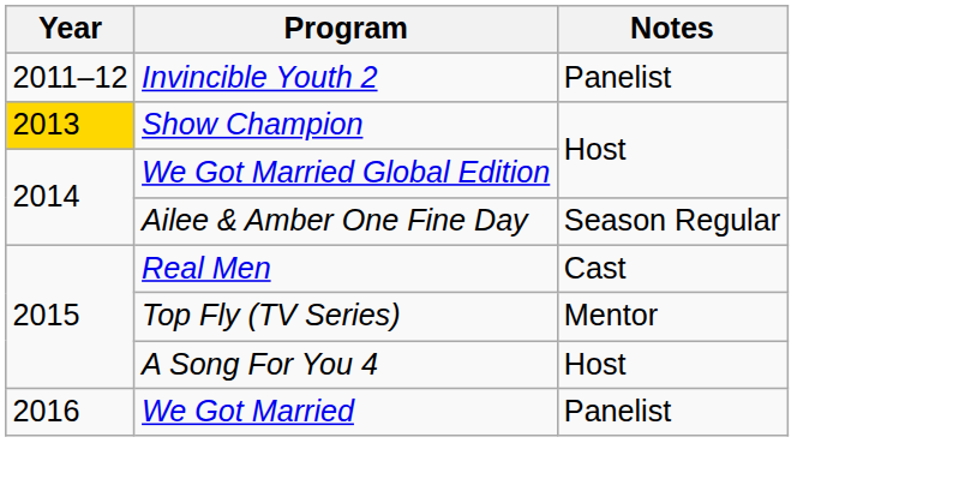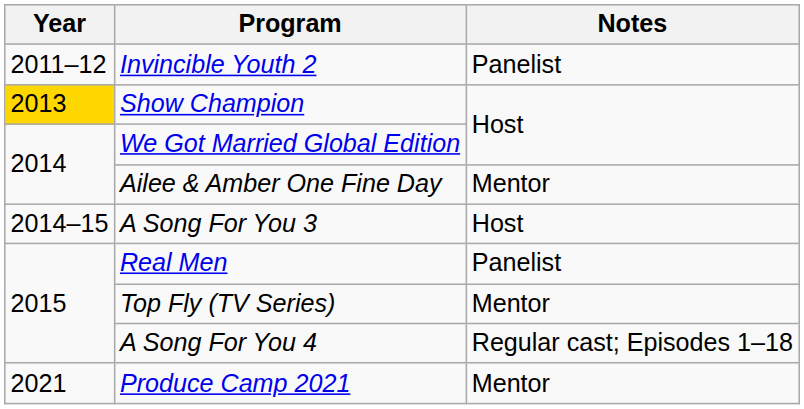Ailee & Amber One Fine Day | Notes: Season Regular -> Mentor
+ row: 2014–15 | A Song For You 3 | Host
Real Men | Notes: Cast -> Panelist
A Song For You 4 | Notes: Host -> Regular cast; Episodes 1–18
- row: 2016 | We Got Married | Panelist
+ row: 2021 | Produce Camp 2021 | Mentor
